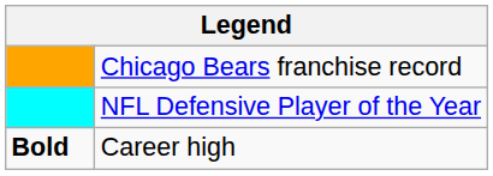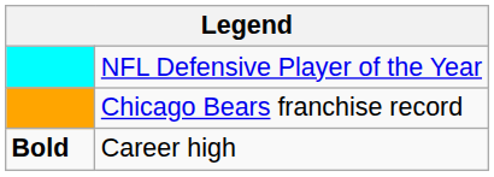rows swapped: NFL Defensive Player of the Year <-> Chicago Bears franchise record
